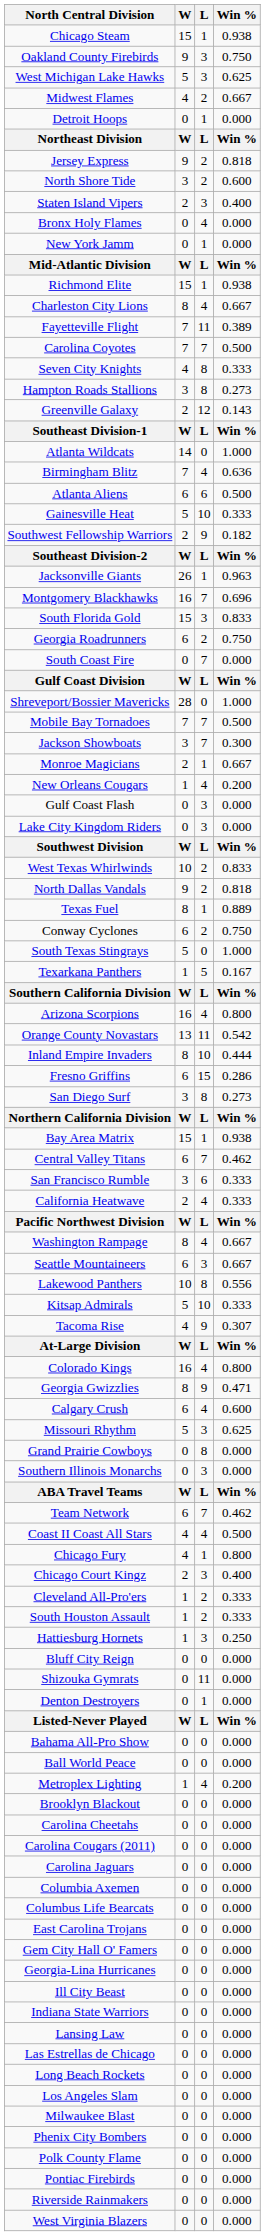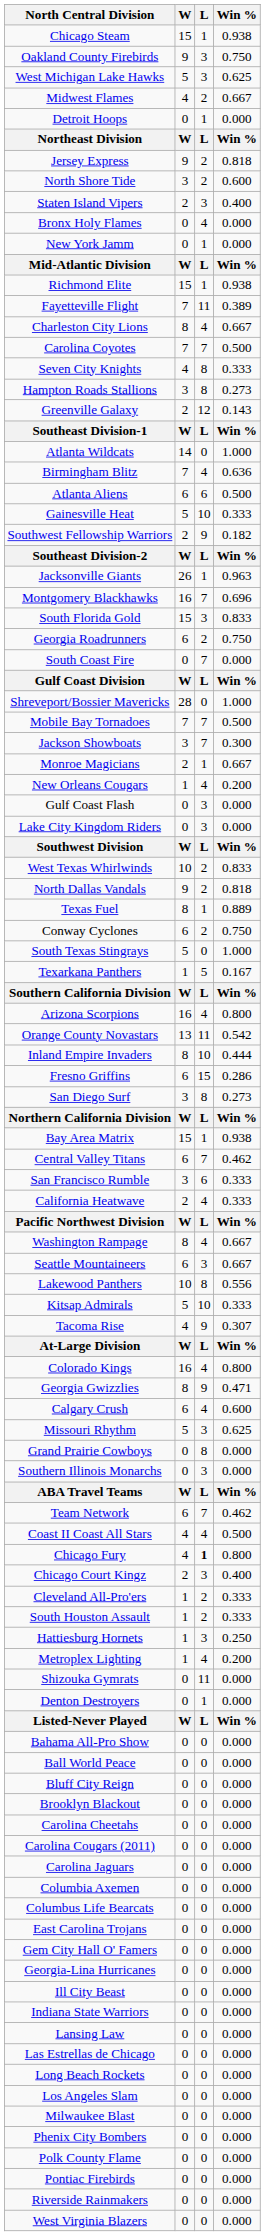rows swapped: Charleston City Lions <-> Fayetteville Flight
Chicago Fury | L: normal -> bold
rows swapped: Metroplex Lighting <-> Bluff City Reign
